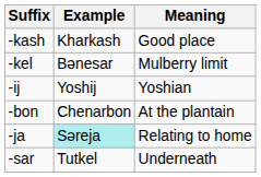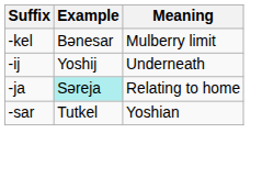- row: -kash | Kharkash | Good place
-ij | Meaning: Yoshian -> Underneath
- row: -bon | Chenarbon | At the plantain
-sar | Meaning: Underneath -> Yoshian
